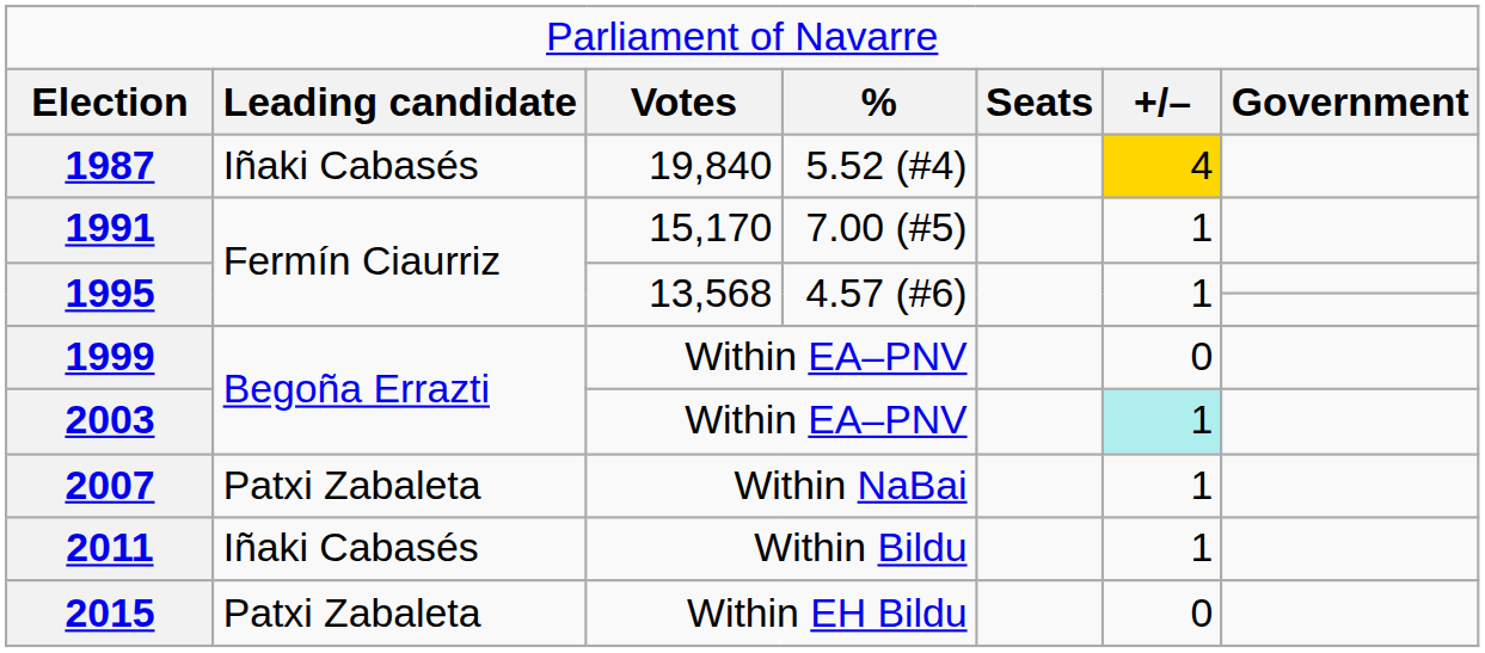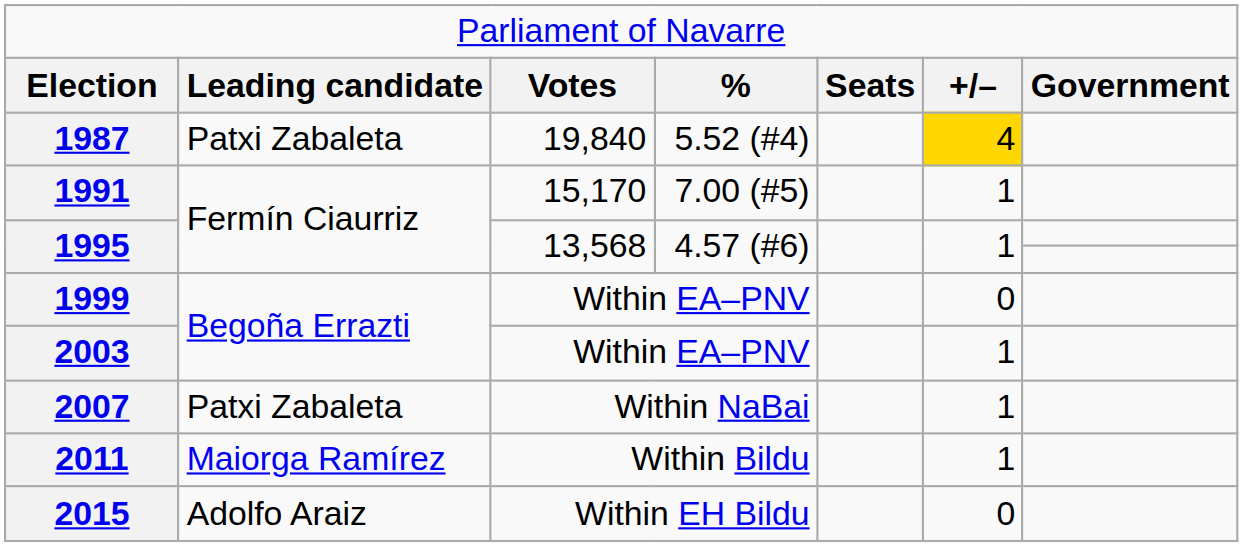1987 | column 2: Iñaki Cabasés -> Patxi Zabaleta
2003 | column 6: paleturquoise background -> no background
2011 | column 2: Iñaki Cabasés -> Maiorga Ramírez
2015 | column 2: Patxi Zabaleta -> Adolfo Araiz
